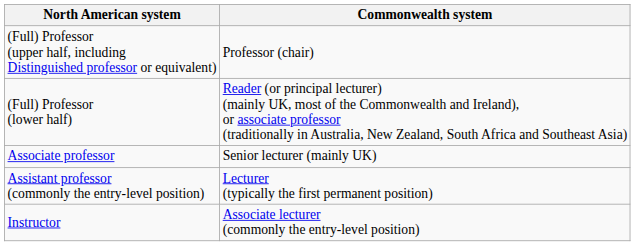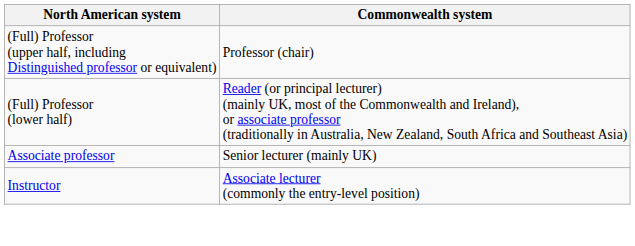- row: Assistant professor (commonly the entry-level position) | Lecturer (typically the first permanent position)
